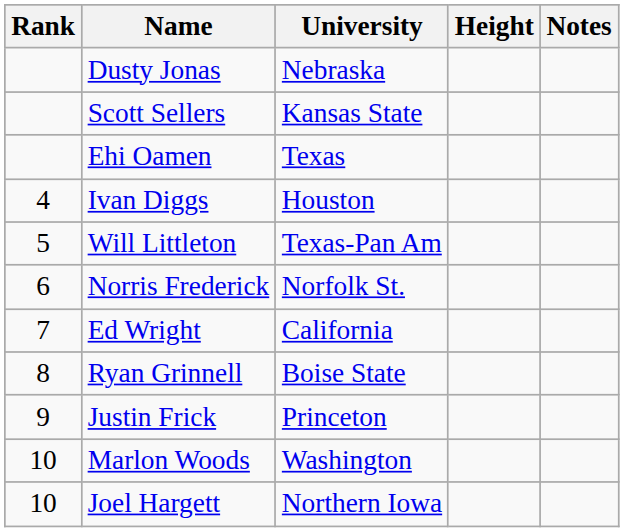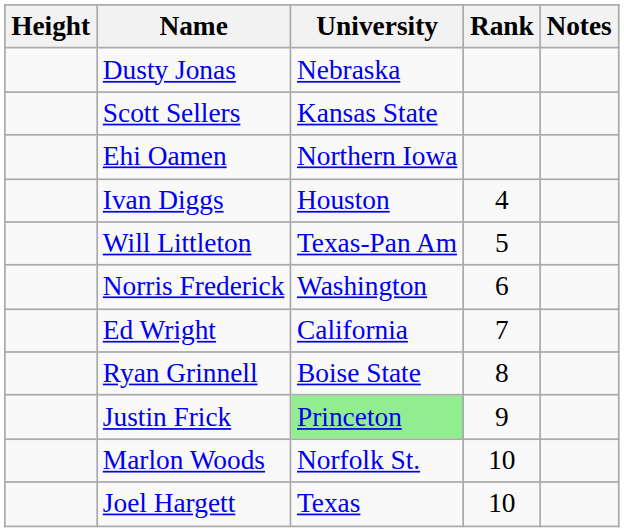columns swapped: Rank <-> Height
Ehi Oamen | University: Texas -> Northern Iowa
Norris Frederick | University: Norfolk St. -> Washington
Justin Frick | University: no background -> lightgreen background
Marlon Woods | University: Washington -> Norfolk St.
Joel Hargett | University: Northern Iowa -> Texas
